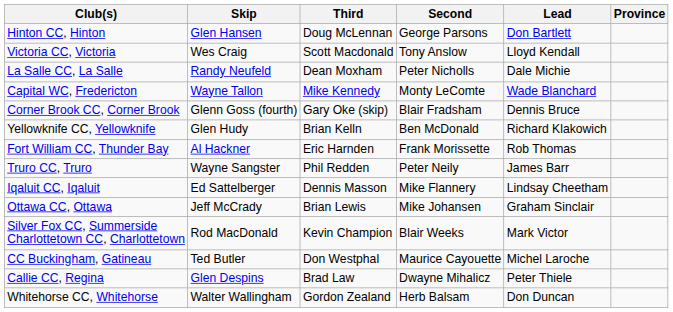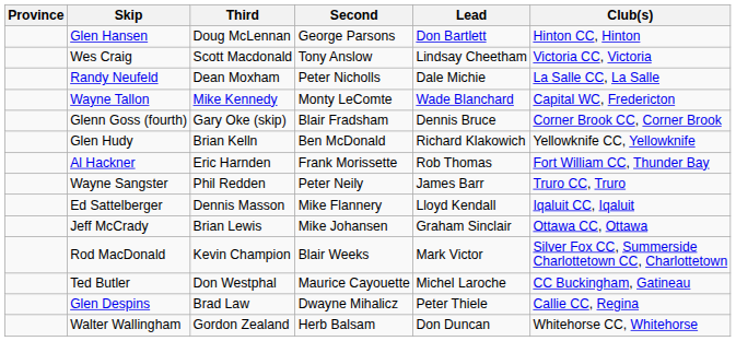columns swapped: Province <-> Club(s)
Wes Craig | Lead: Lloyd Kendall -> Lindsay Cheetham
Ed Sattelberger | Lead: Lindsay Cheetham -> Lloyd Kendall
